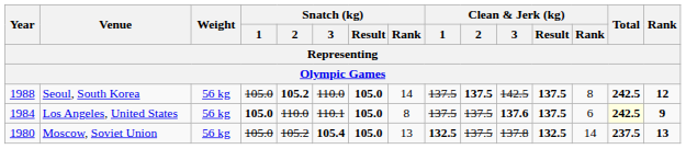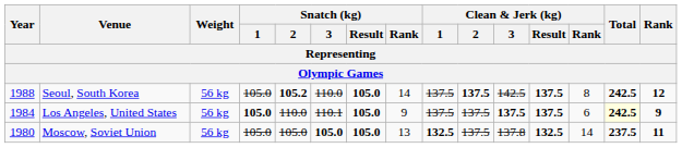Los Angeles, United States | Snatch (kg) / Rank: 8 -> 9
Los Angeles, United States | Clean & Jerk (kg) / 3: 137.6 -> 137.5
Moscow, Soviet Union | Snatch (kg) / 2: 105.2 -> 105.0
Moscow, Soviet Union | Snatch (kg) / 3: 105.4 -> 105.0
Moscow, Soviet Union | Rank: 13 -> 11
